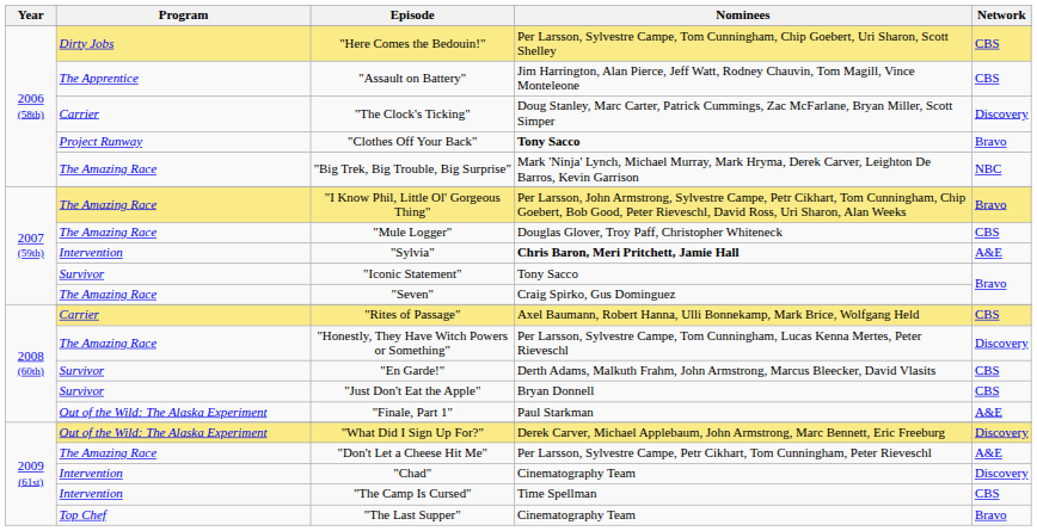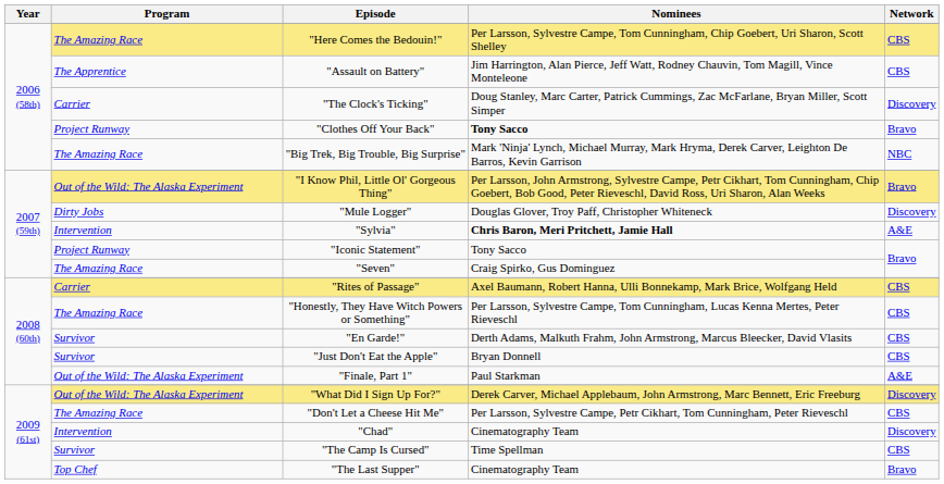"Here Comes the Bedouin!" | Program: Dirty Jobs -> The Amazing Race
"I Know Phil, Little Ol' Gorgeous Thing" | Program: The Amazing Race -> Out of the Wild: The Alaska Experiment
"Mule Logger" | Program: The Amazing Race -> Dirty Jobs
"Mule Logger" | Network: CBS -> Discovery
"Iconic Statement" | Program: Survivor -> Project Runway
"Honestly, They Have Witch Powers or Something" | Network: Discovery -> CBS
"Don't Let a Cheese Hit Me" | Network: A&E -> CBS
"The Camp Is Cursed" | Program: Intervention -> Survivor
